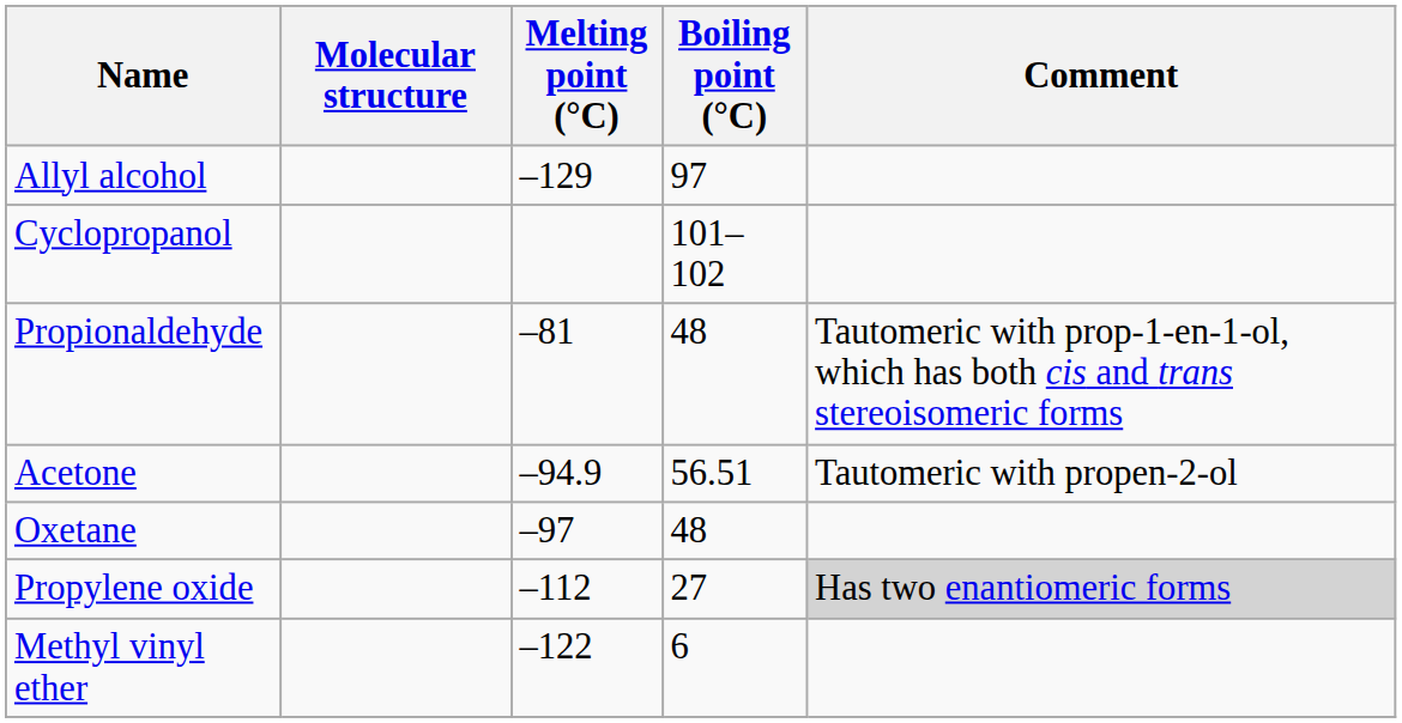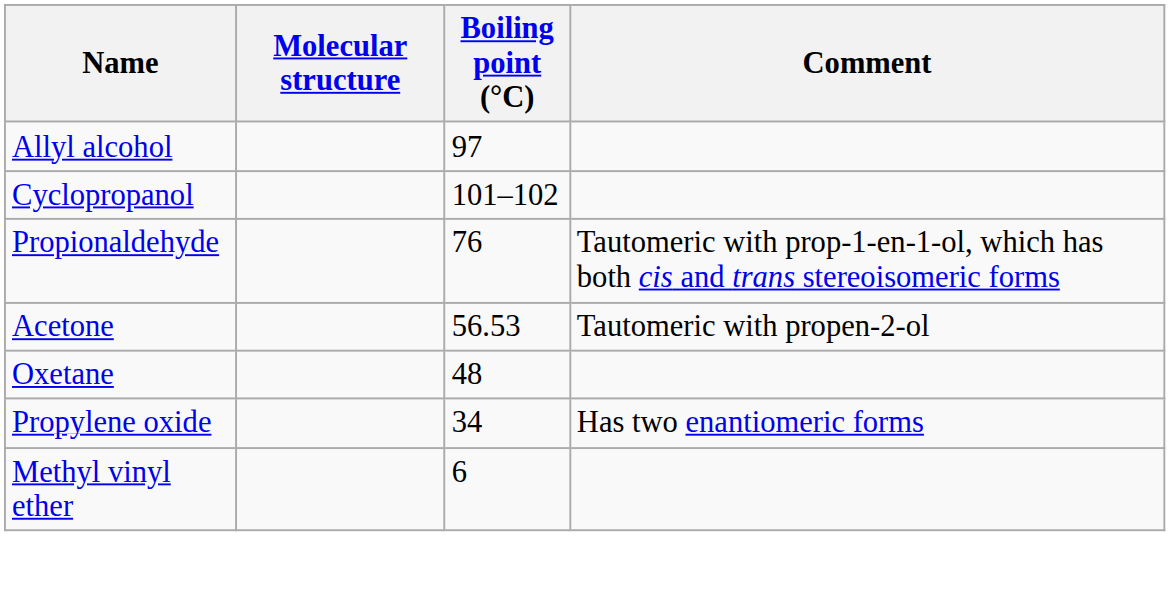- column: Melting point (°C) | –129 | –81 | –94.9 | –97 | –112 | –122
Propionaldehyde | Boiling point (°C): 48 -> 76
Acetone | Boiling point (°C): 56.51 -> 56.53
Propylene oxide | Boiling point (°C): 27 -> 34
Propylene oxide | Comment: lightgrey background -> no background
